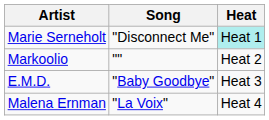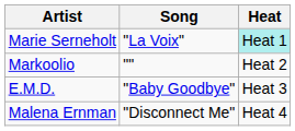Marie Serneholt | Song: "Disconnect Me" -> "La Voix"
Malena Ernman | Song: "La Voix" -> "Disconnect Me"
